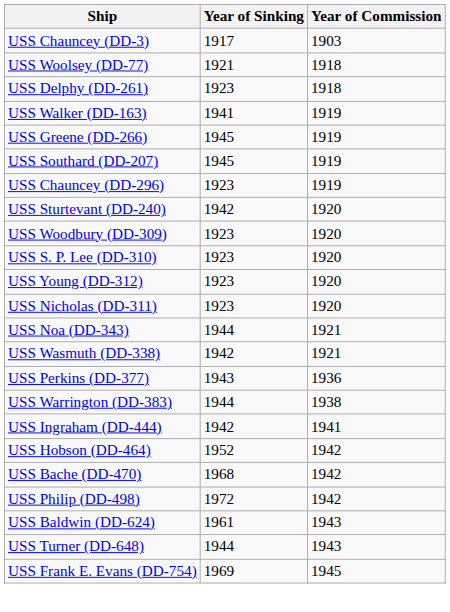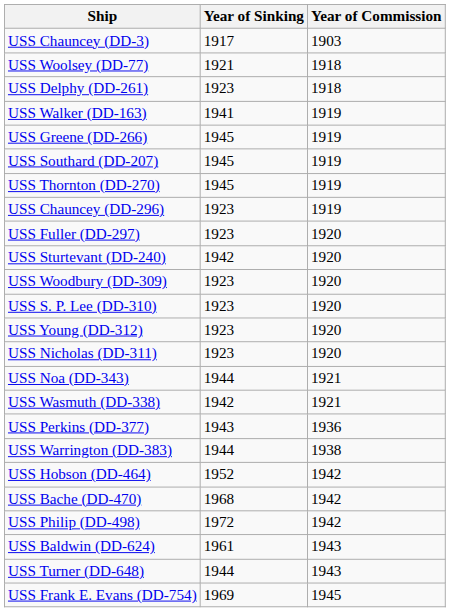+ row: USS Thornton (DD-270) | 1945 | 1919
+ row: USS Fuller (DD-297) | 1923 | 1920
- row: USS Ingraham (DD-444) | 1942 | 1941
